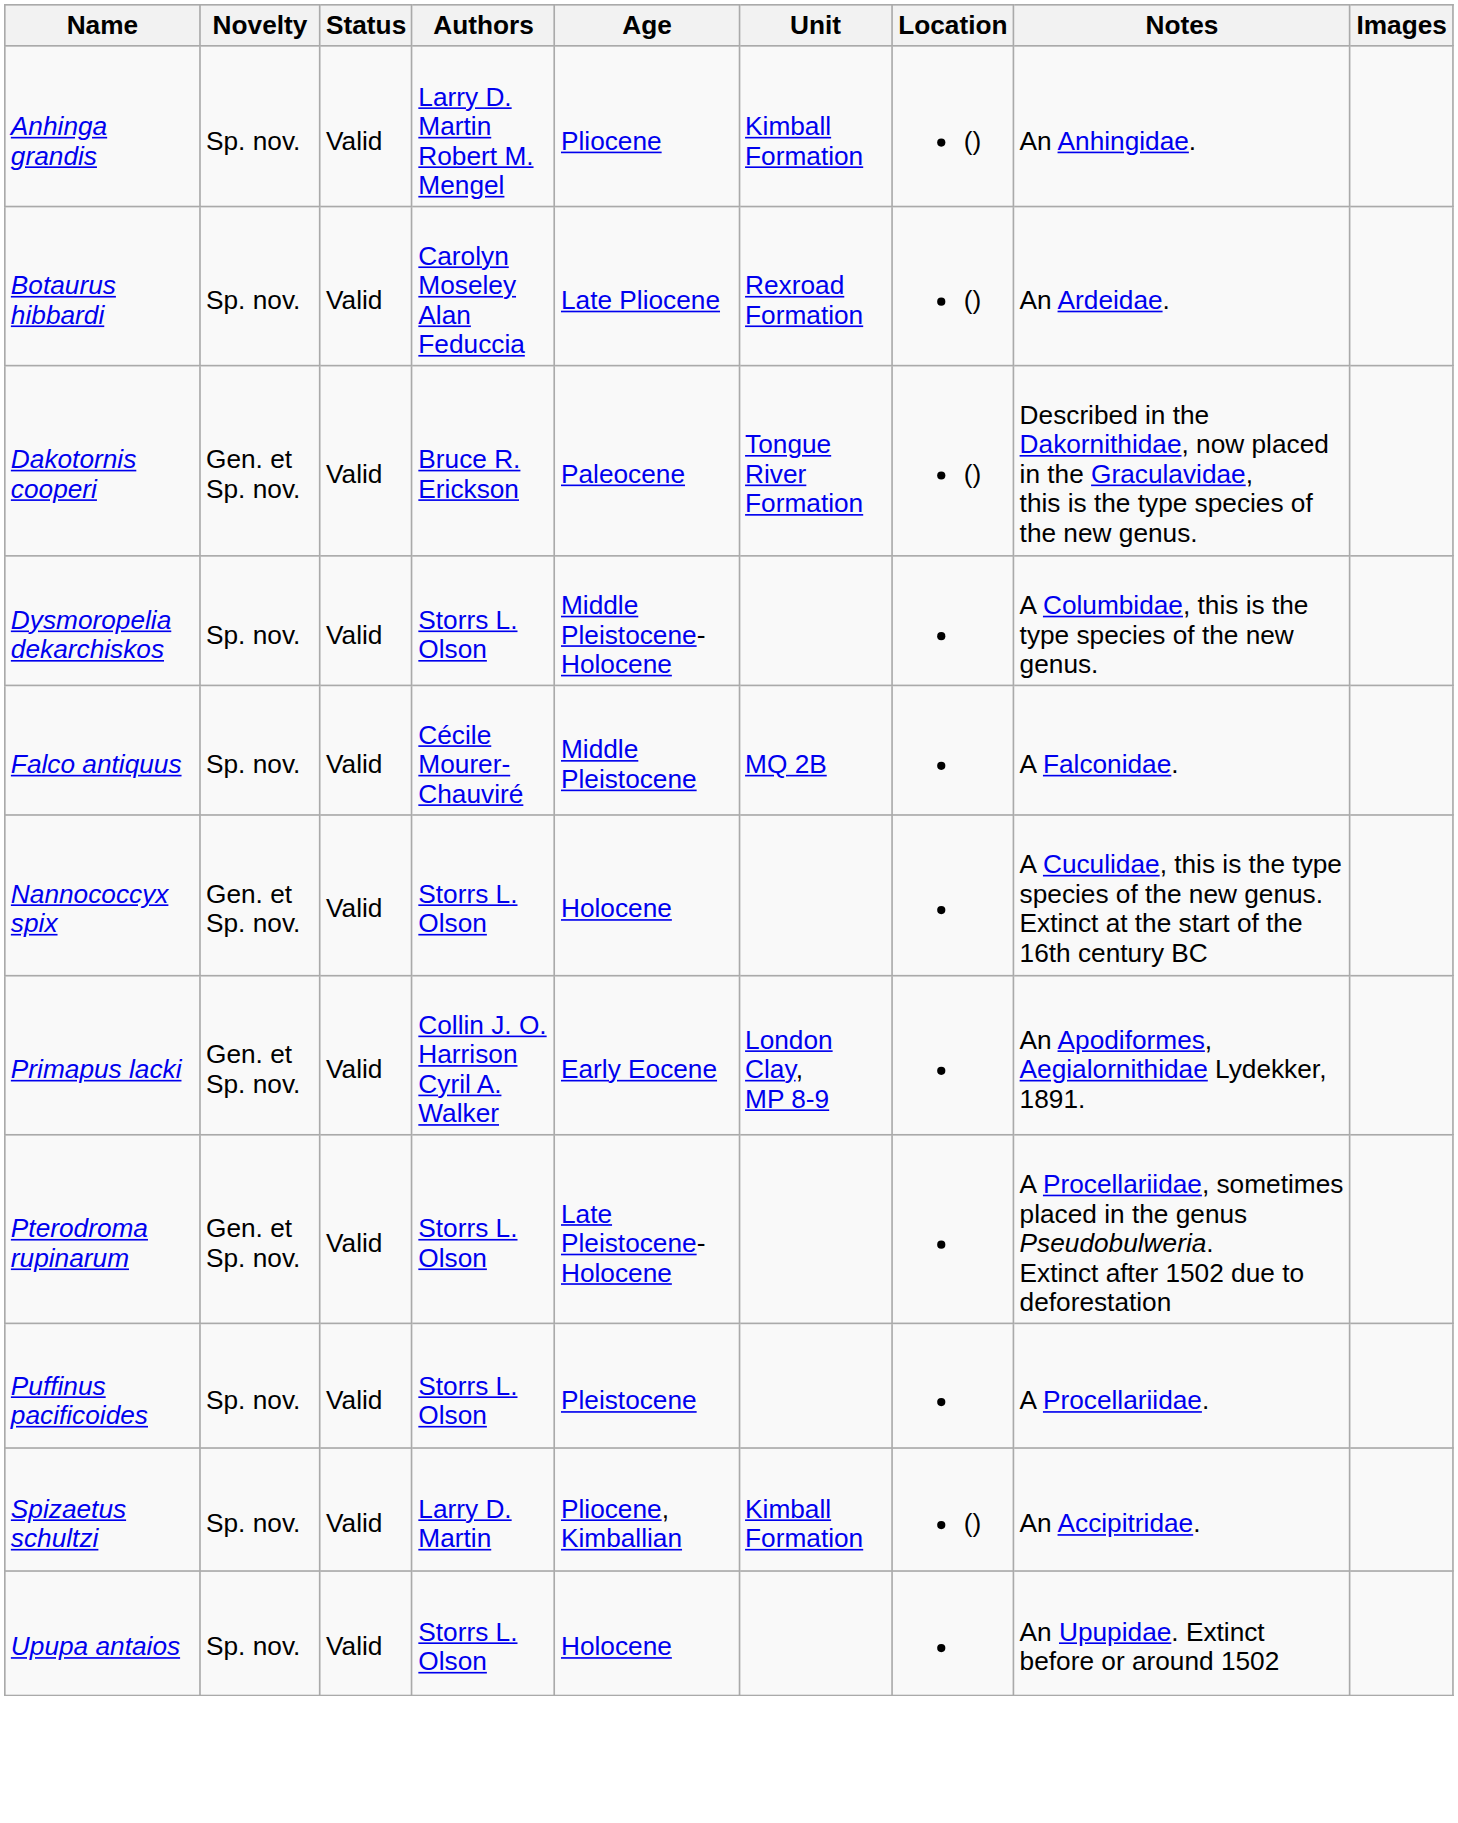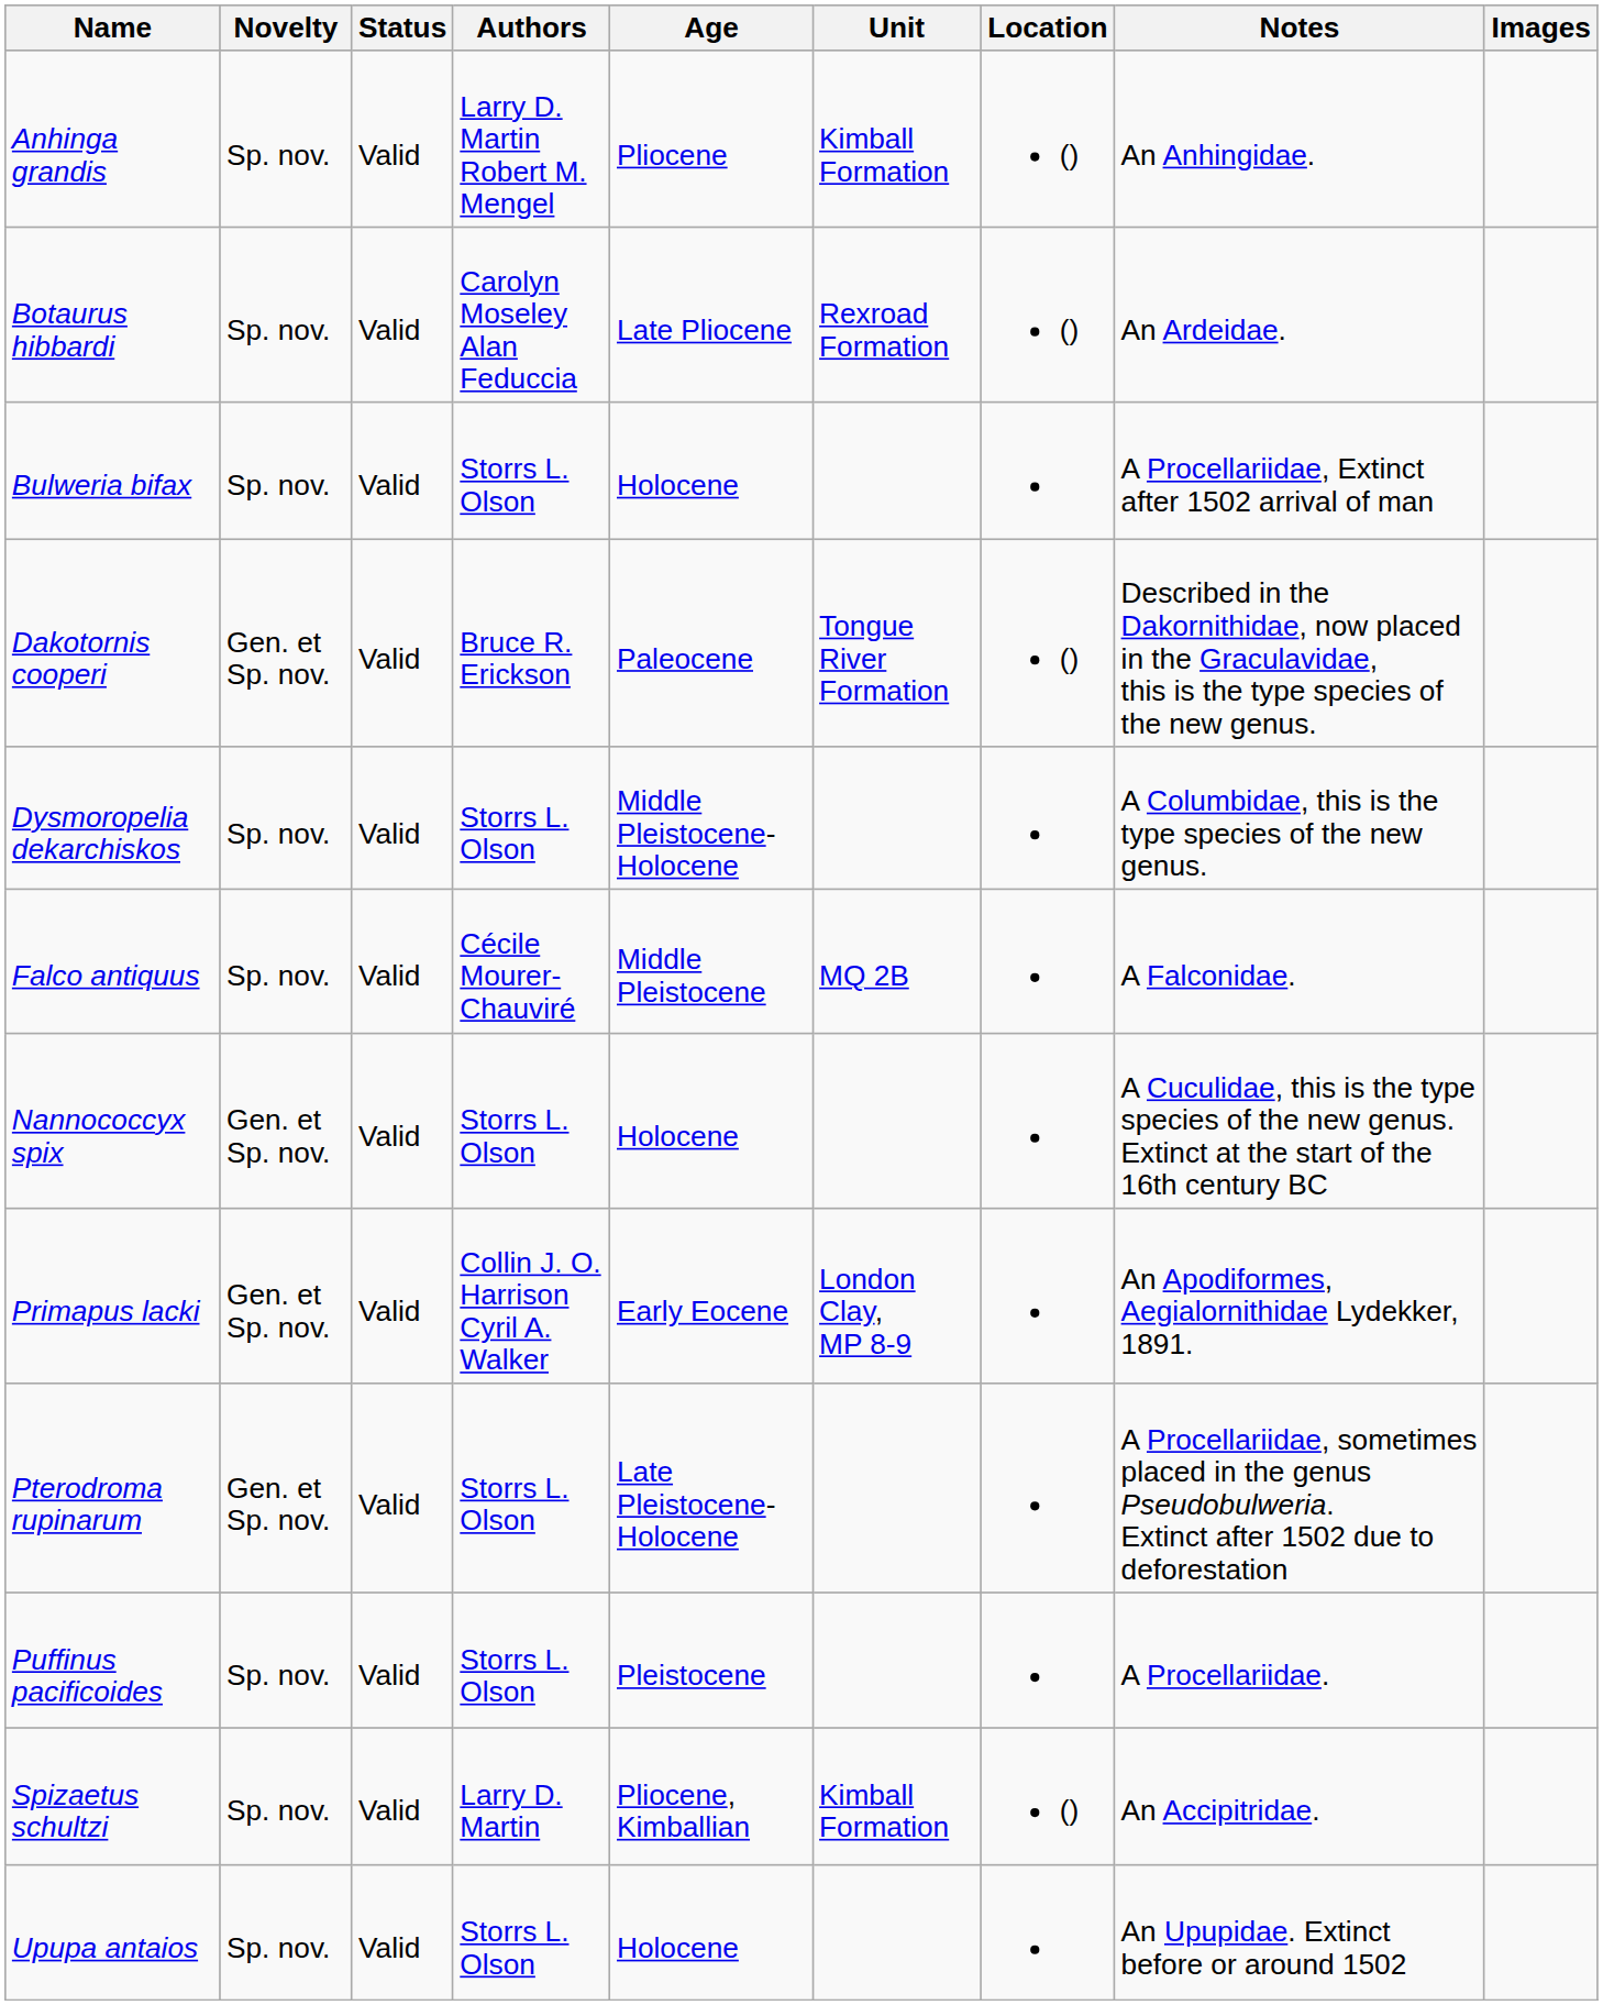+ row: Bulweria bifax | Sp. nov. | Valid | Storrs L. Olson | Holocene | A Procellariidae, Extinct after 1502 arrival of man
